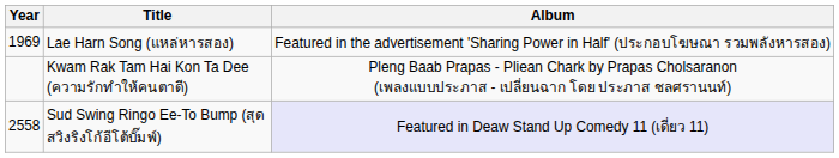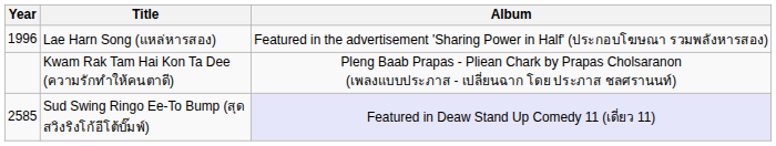Lae Harn Song (แหล่หารสอง) | Year: 1969 -> 1996
Sud Swing Ringo Ee-To Bump (สุดสวิงริงโก้อีโต้บั๊มพ์) | Year: 2558 -> 2585
